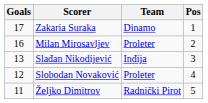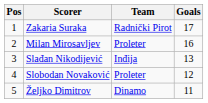columns swapped: Pos <-> Goals
Zakaria Suraka | Team: Dinamo -> Radnički Pirot
Željko Dimitrov | Team: Radnički Pirot -> Dinamo
